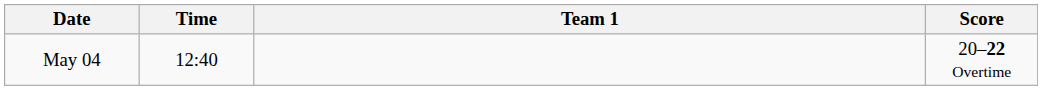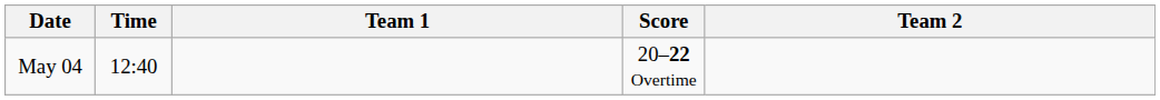+ column: Team 2
